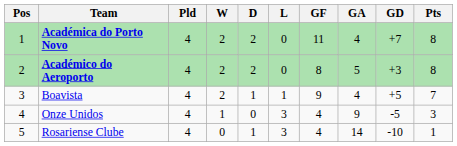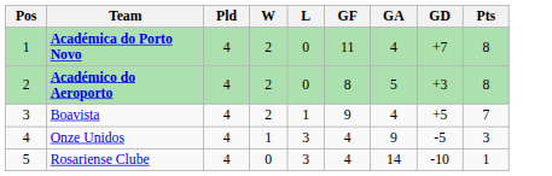- column: D | 2 | 2 | 1 | 0 | 1
